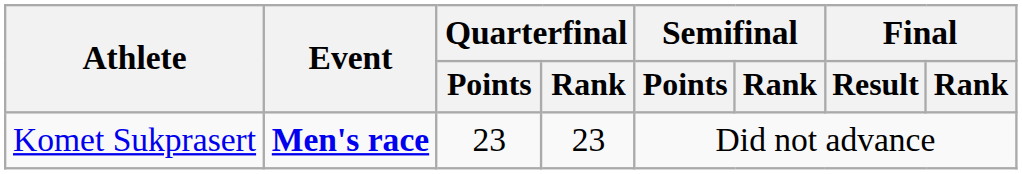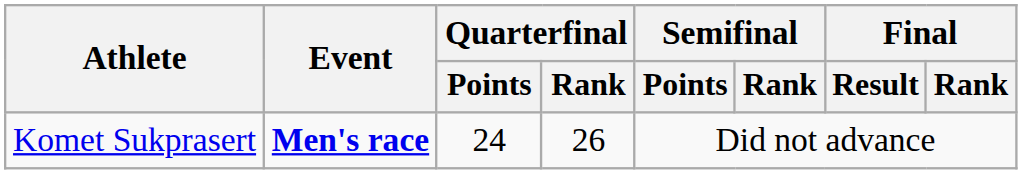Komet Sukprasert | Quarterfinal / Points: 23 -> 24
Komet Sukprasert | Quarterfinal / Rank: 23 -> 26
